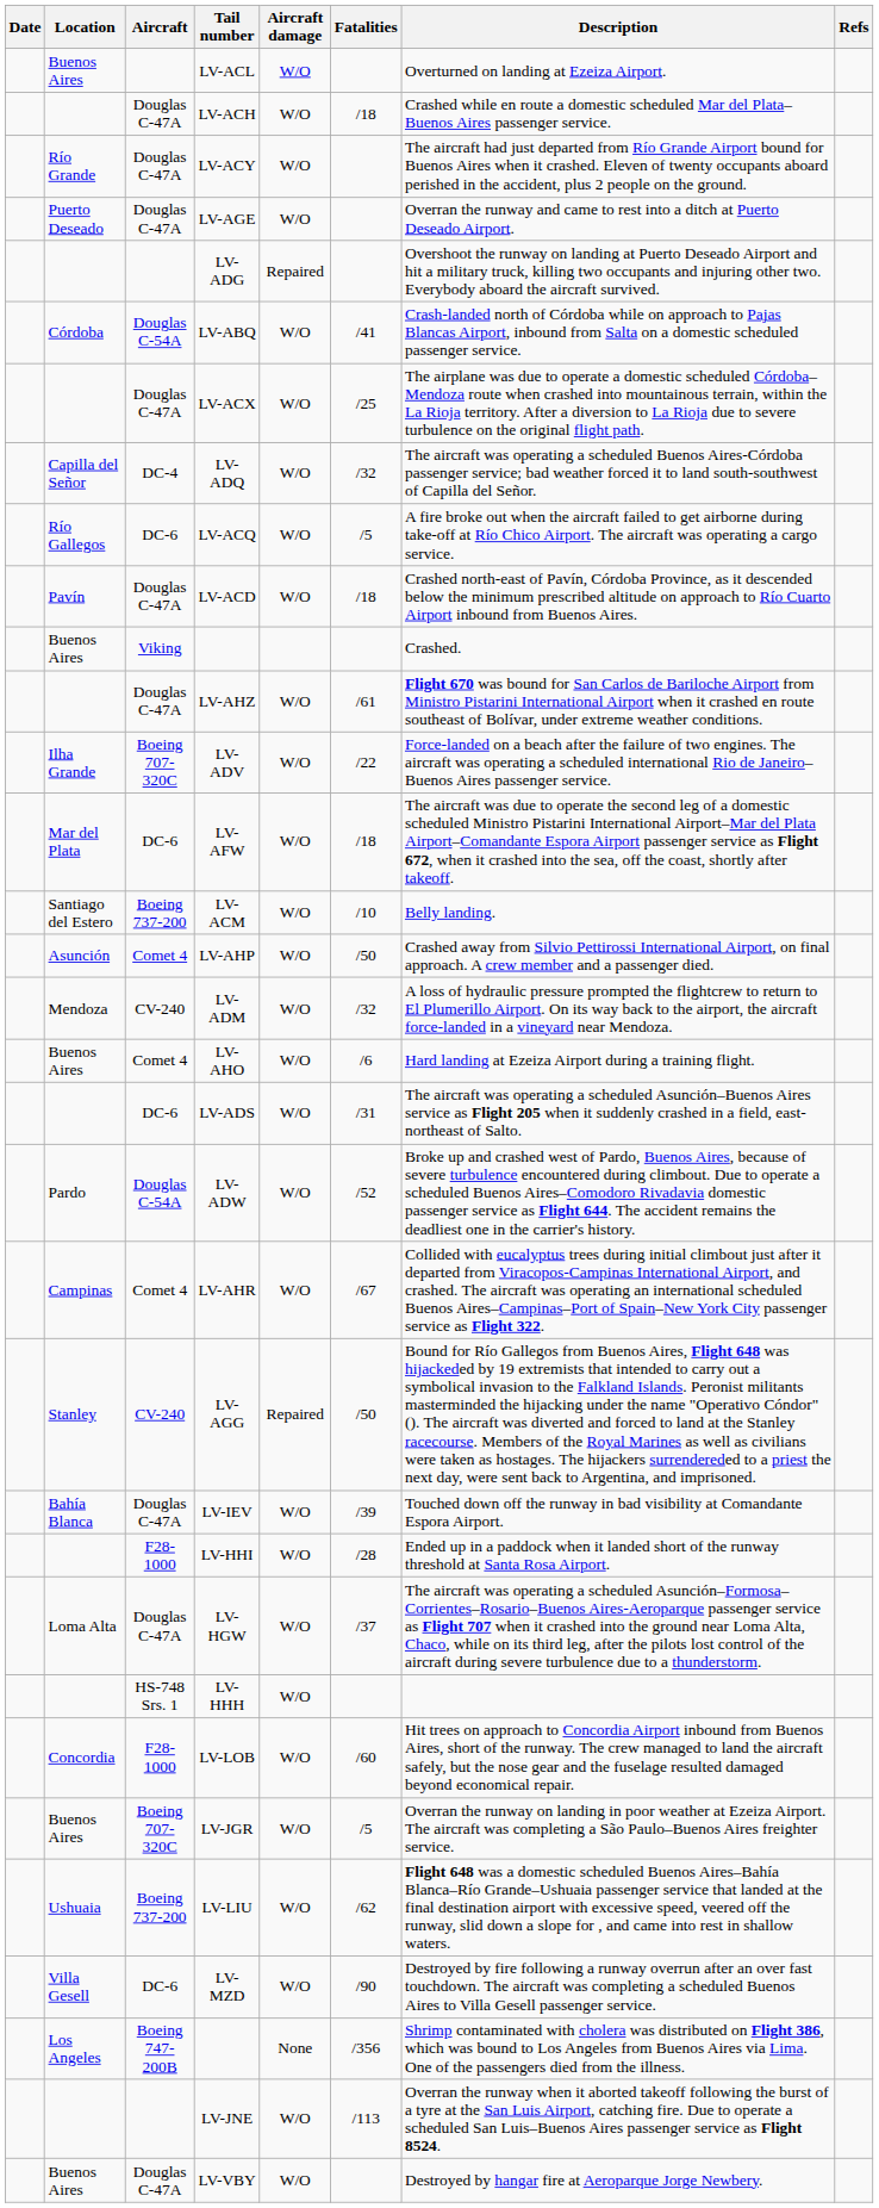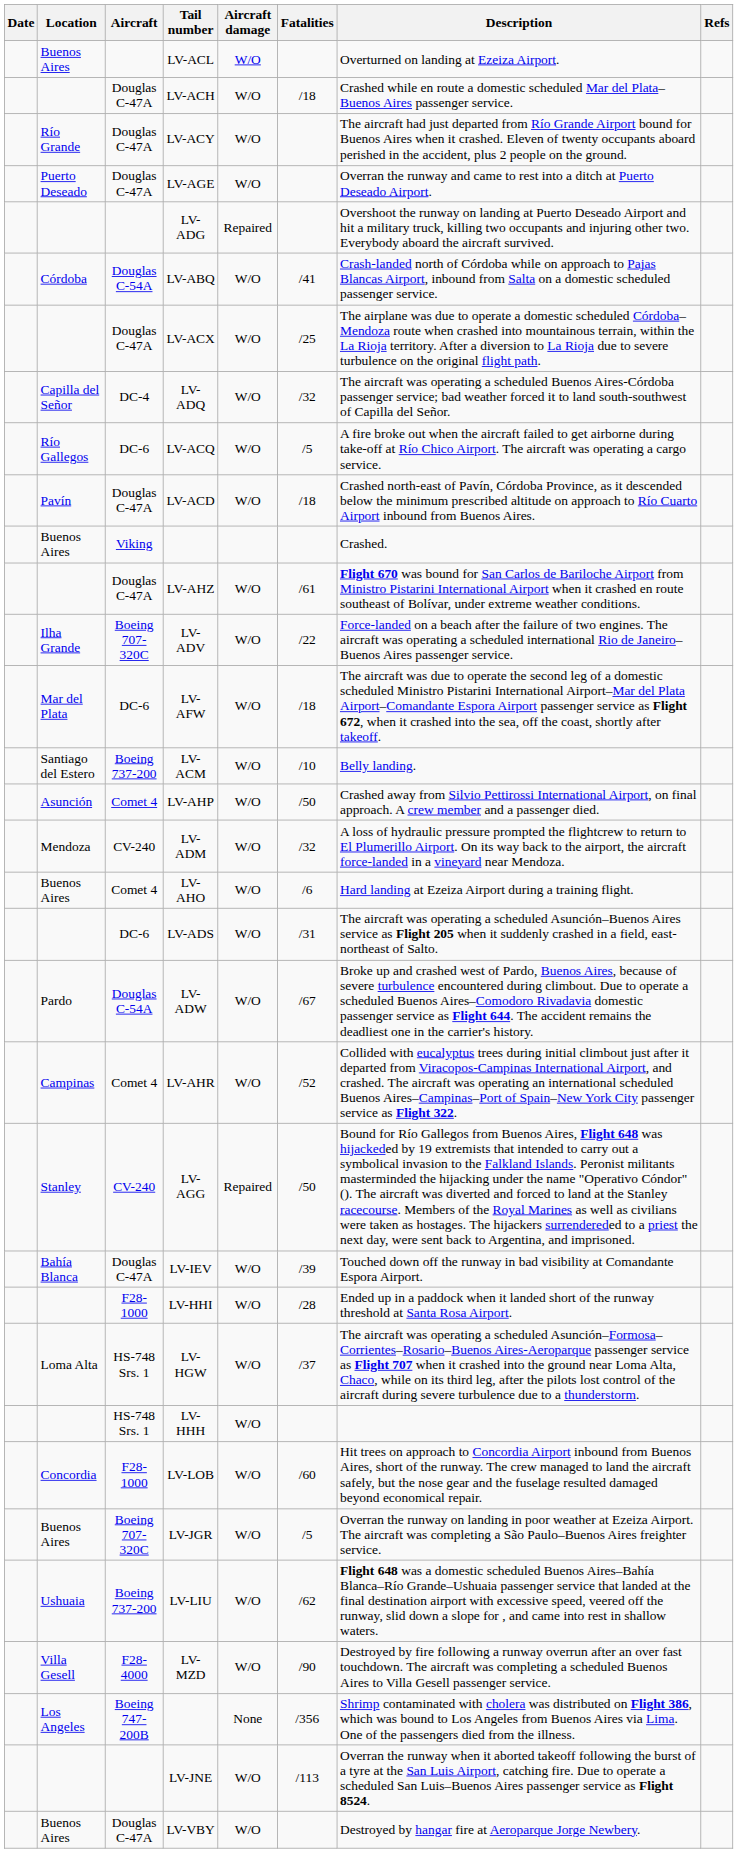LV-ADW | Fatalities: /52 -> /67
LV-AHR | Fatalities: /67 -> /52
LV-HGW | Aircraft: Douglas C-47A -> HS-748 Srs. 1
LV-MZD | Aircraft: DC-6 -> F28-4000
